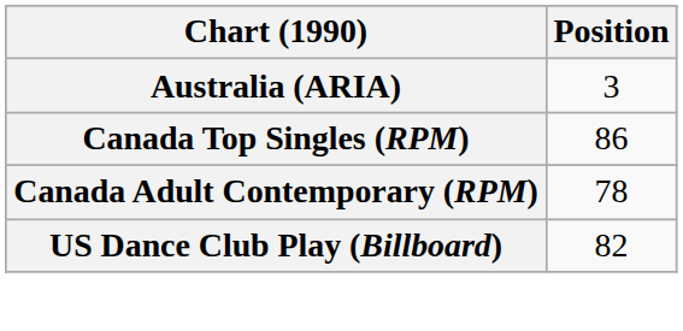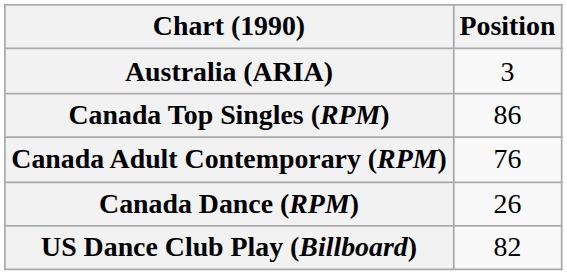Canada Adult Contemporary (RPM) | Position: 78 -> 76
+ row: Canada Dance (RPM) | 26
